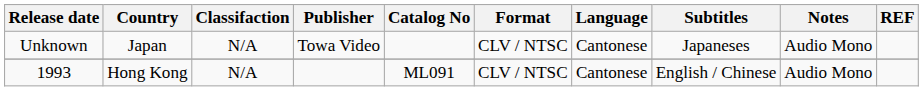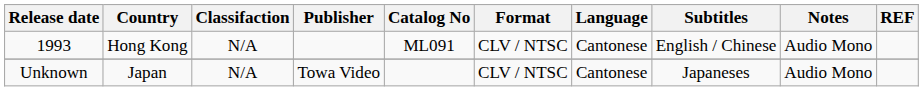rows swapped: Unknown <-> 1993
